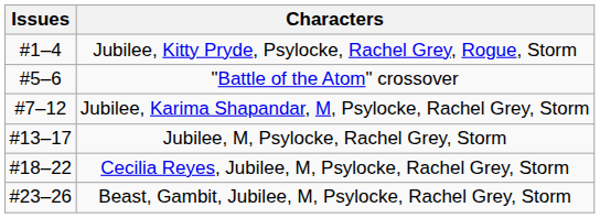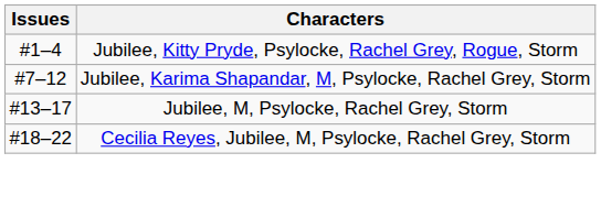- row: #5–6 | "Battle of the Atom" crossover
- row: #23–26 | Beast, Gambit, Jubilee, M, Psylocke, Rachel Grey, Storm
